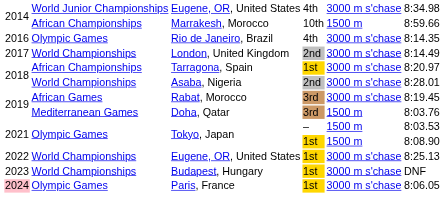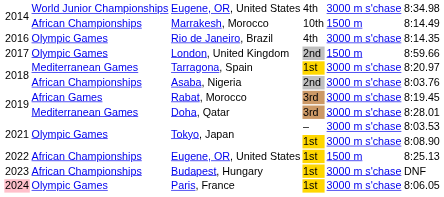Marrakesh, Morocco | column 6: 8:59.66 -> 8:14.49
London, United Kingdom | column 2: World Championships -> Olympic Games
London, United Kingdom | column 5: 3000 m s'chase -> 1500 m
London, United Kingdom | column 6: 8:14.49 -> 8:59.66
Tarragona, Spain | column 2: African Championships -> Mediterranean Games
Asaba, Nigeria | column 2: World Championships -> African Championships
Asaba, Nigeria | column 6: 8:28.01 -> 8:03.76
Doha, Qatar | column 5: 1500 m -> 3000 m s'chase
Doha, Qatar | column 6: 8:03.76 -> 8:28.01
Tokyo, Japan / – | column 5: 1500 m -> 3000 m s'chase
Tokyo, Japan / 1st | column 5: 1500 m -> 3000 m s'chase
Eugene, OR, United States / 1st | column 2: World Championships -> African Championships
Eugene, OR, United States / 1st | column 5: 3000 m s'chase -> 1500 m
Budapest, Hungary | column 2: World Championships -> African Championships
